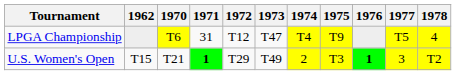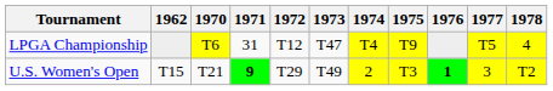U.S. Women's Open | 1971: 1 -> 9
